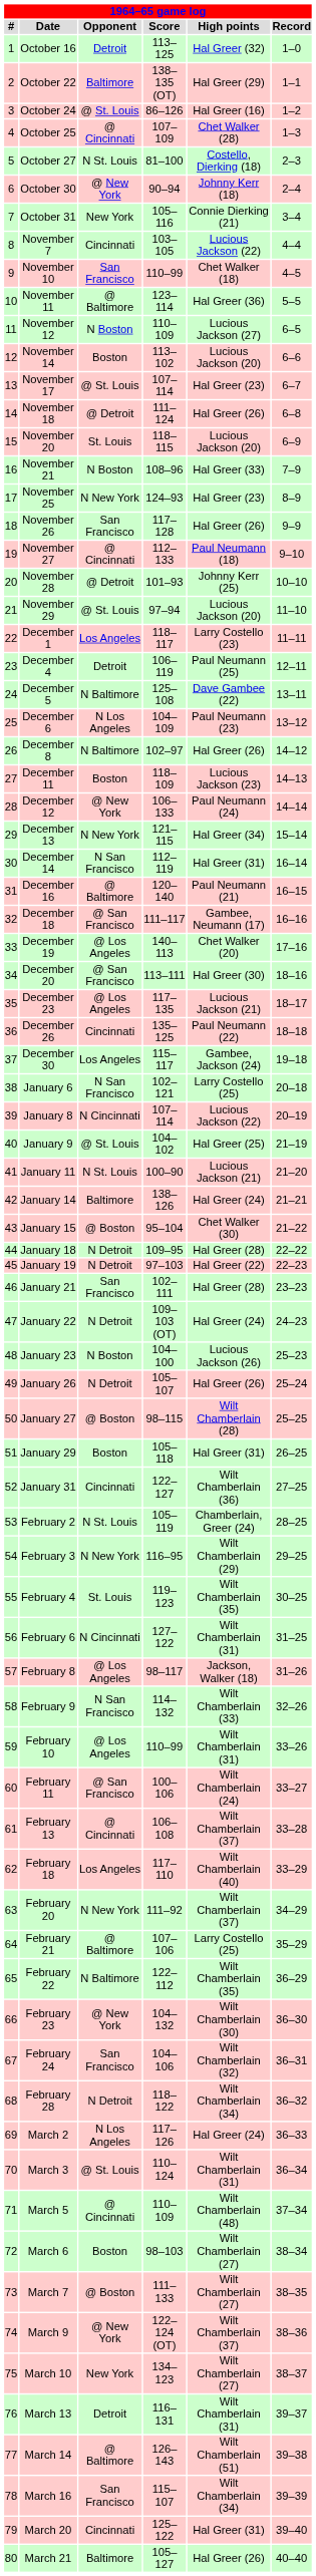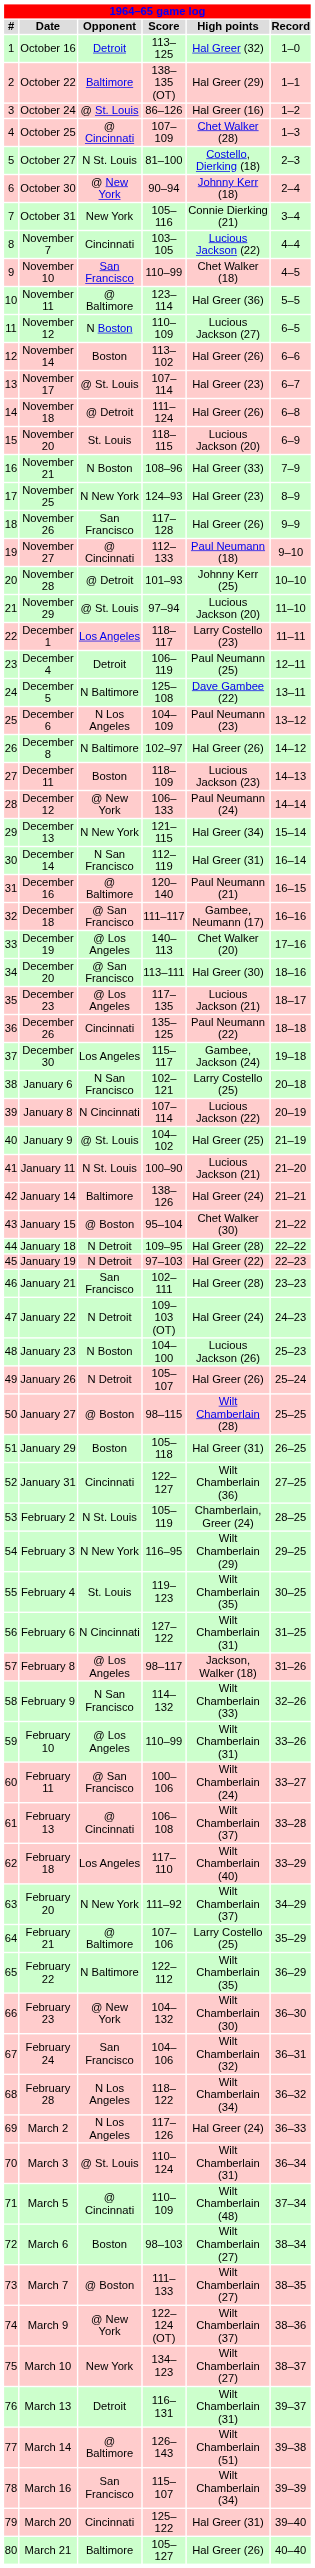November 14 | High points: Lucious Jackson (20) -> Hal Greer (26)
February 28 | Opponent: N Detroit -> N Los Angeles
